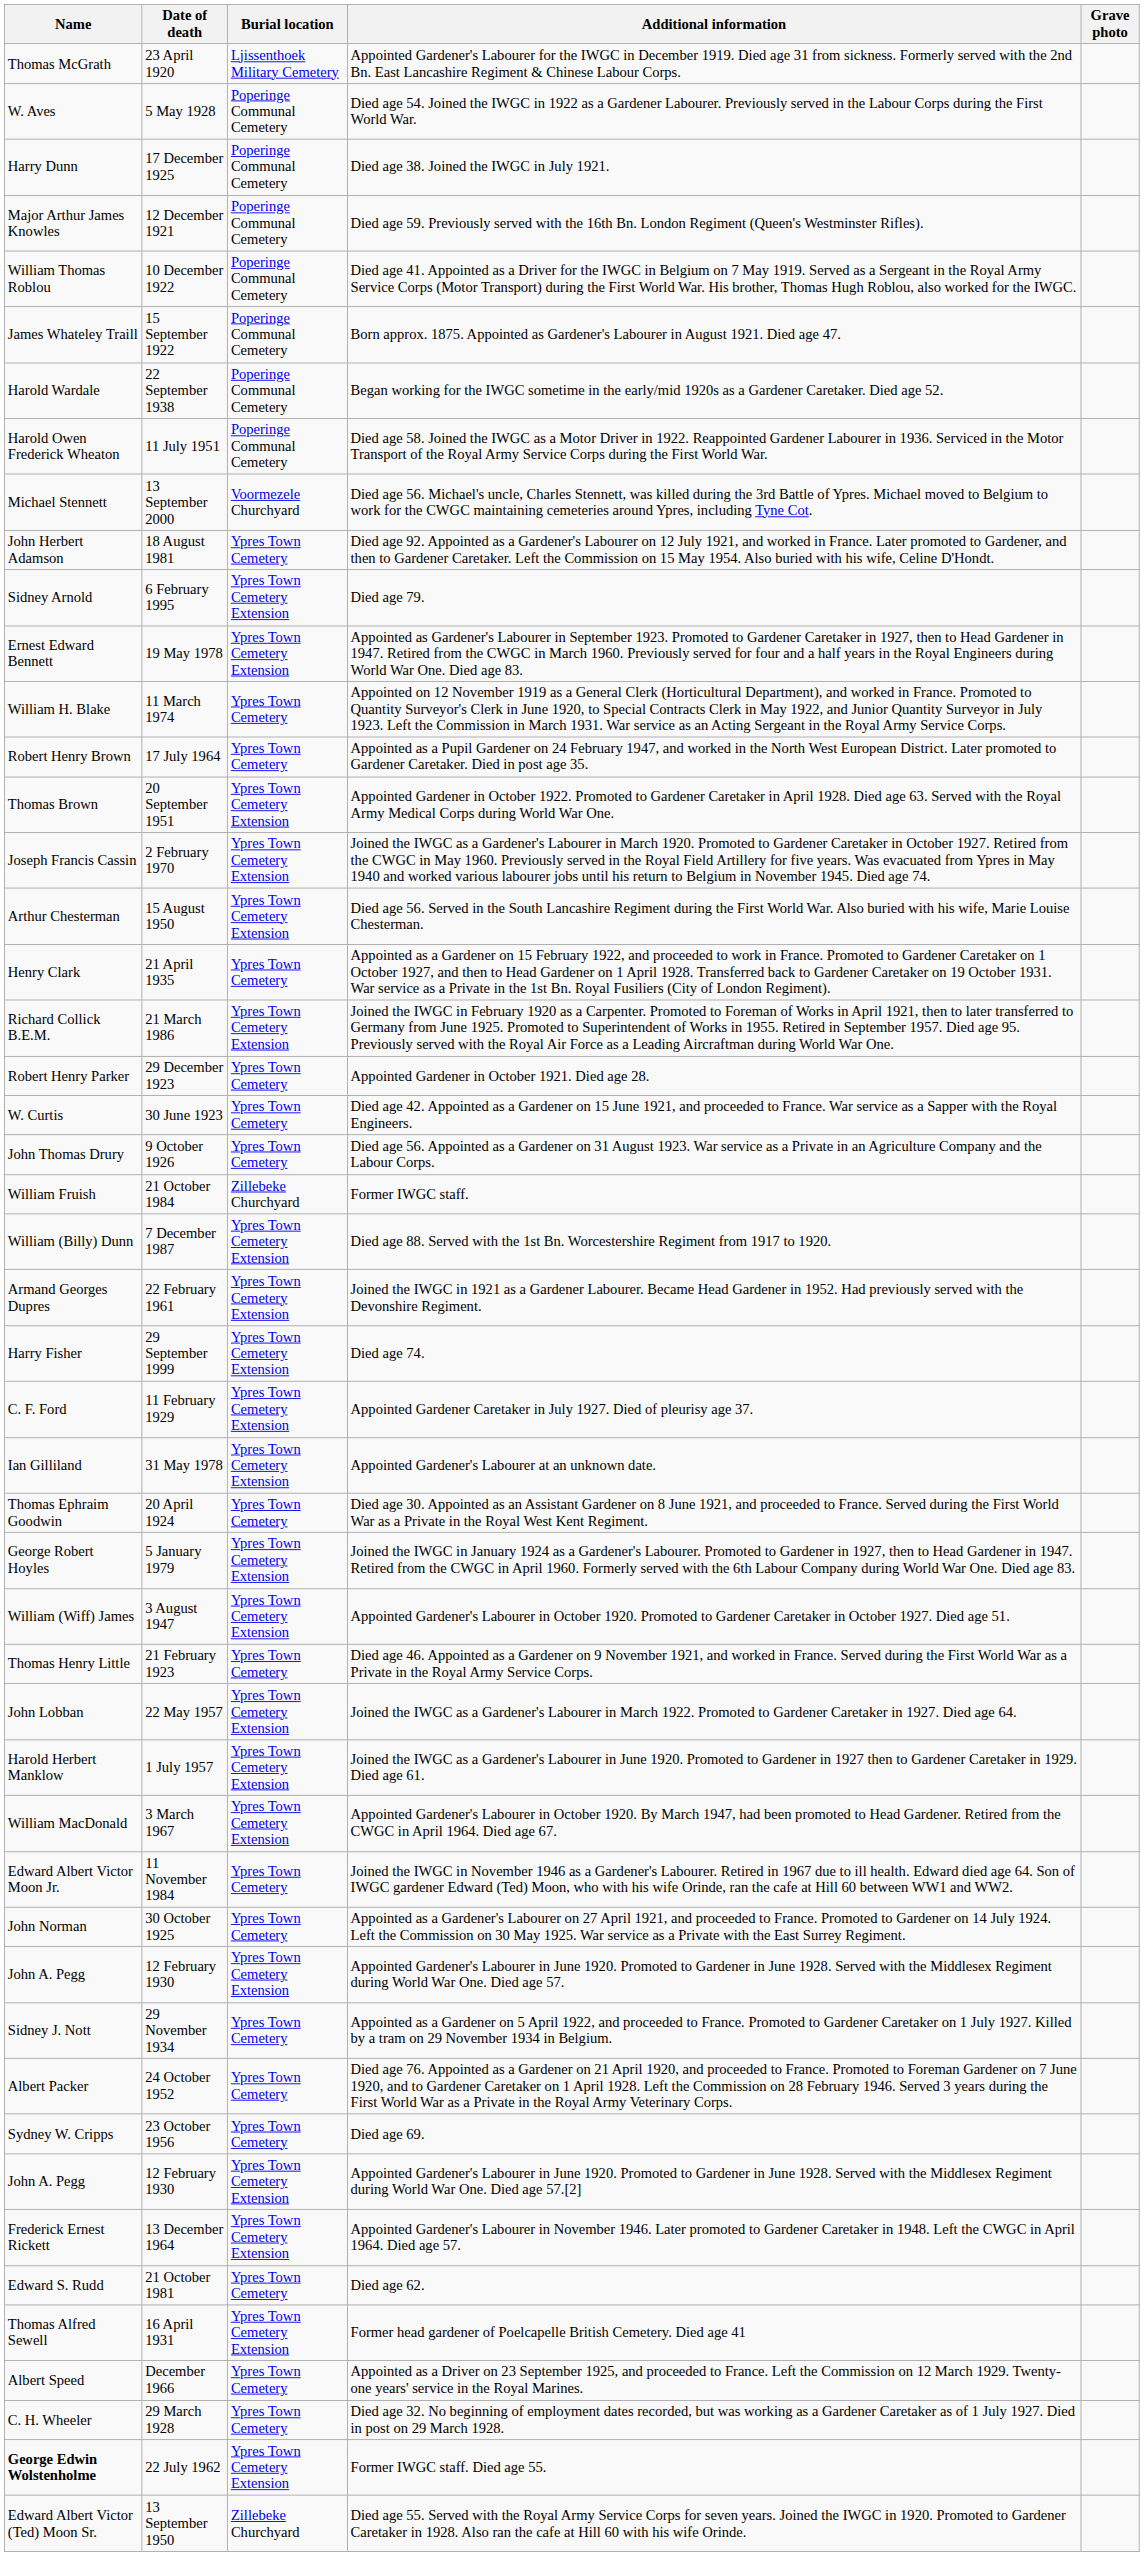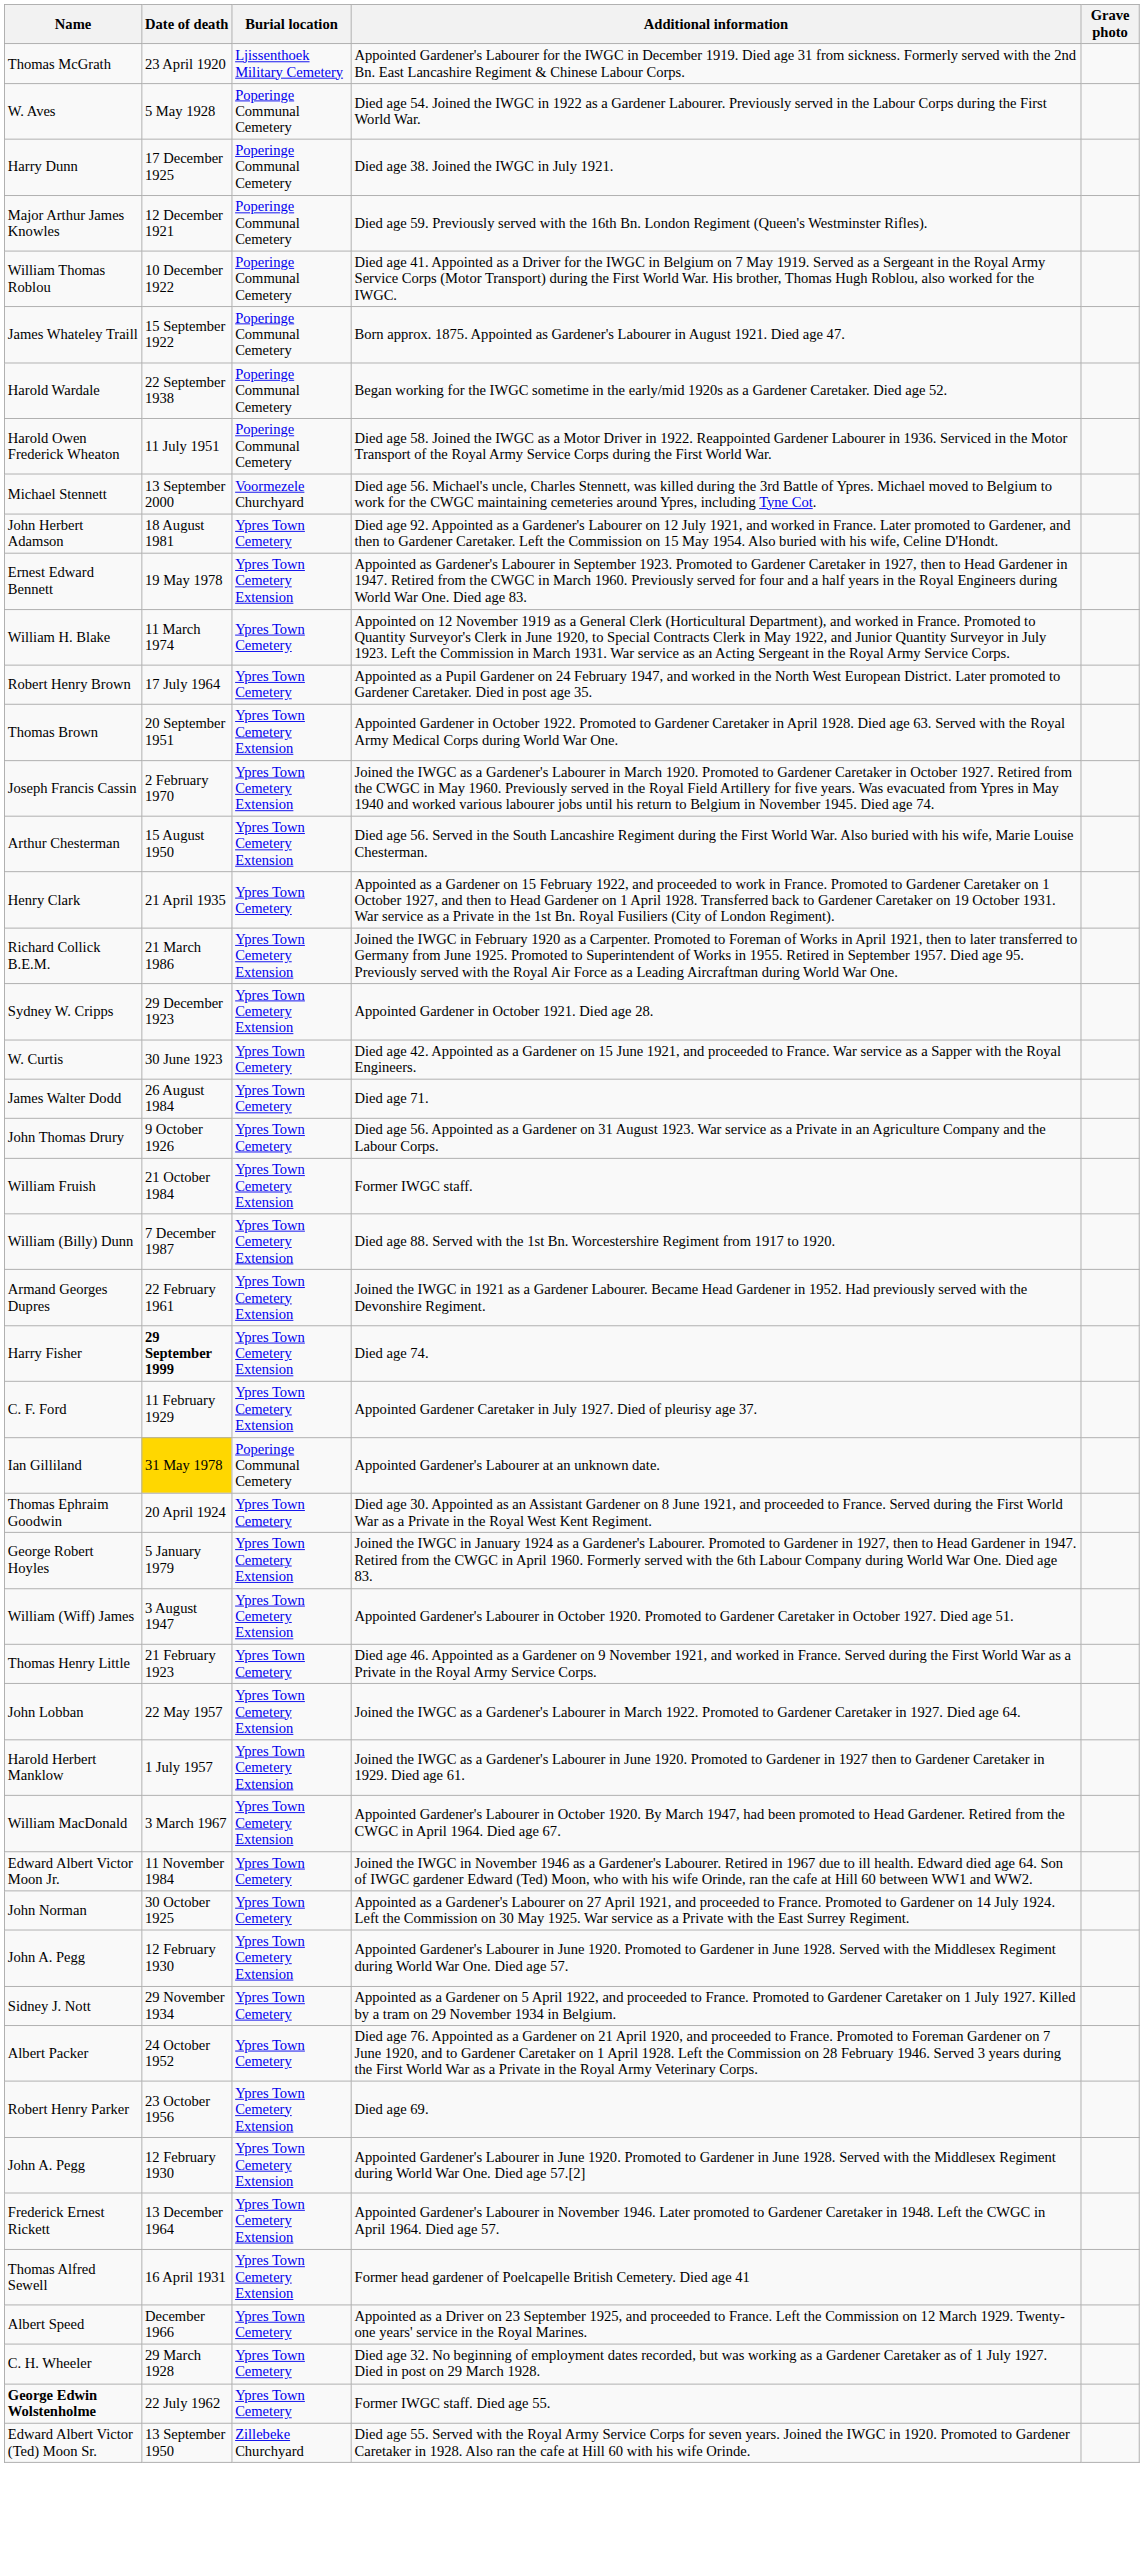- row: Sidney Arnold | 6 February 1995 | Ypres Town Cemetery Extension | Died age 79.
Appointed Gardener in October 1921. Died age 28. | Name: Robert Henry Parker -> Sydney W. Cripps
Appointed Gardener in October 1921. Died age 28. | Burial location: Ypres Town Cemetery -> Ypres Town Cemetery Extension
+ row: James Walter Dodd | 26 August 1984 | Ypres Town Cemetery | Died age 71.
Former IWGC staff. | Burial location: Zillebeke Churchyard -> Ypres Town Cemetery Extension
Died age 74. | Date of death: normal -> bold
Appointed Gardener's Labourer at an unknown date. | Date of death: no background -> gold background
Appointed Gardener's Labourer at an unknown date. | Burial location: Ypres Town Cemetery Extension -> Poperinge Communal Cemetery
Died age 69. | Name: Sydney W. Cripps -> Robert Henry Parker
Died age 69. | Burial location: Ypres Town Cemetery -> Ypres Town Cemetery Extension
- row: Edward S. Rudd | 21 October 1981 | Ypres Town Cemetery | Died age 62.
Former IWGC staff. Died age 55. | Burial location: Ypres Town Cemetery Extension -> Ypres Town Cemetery
